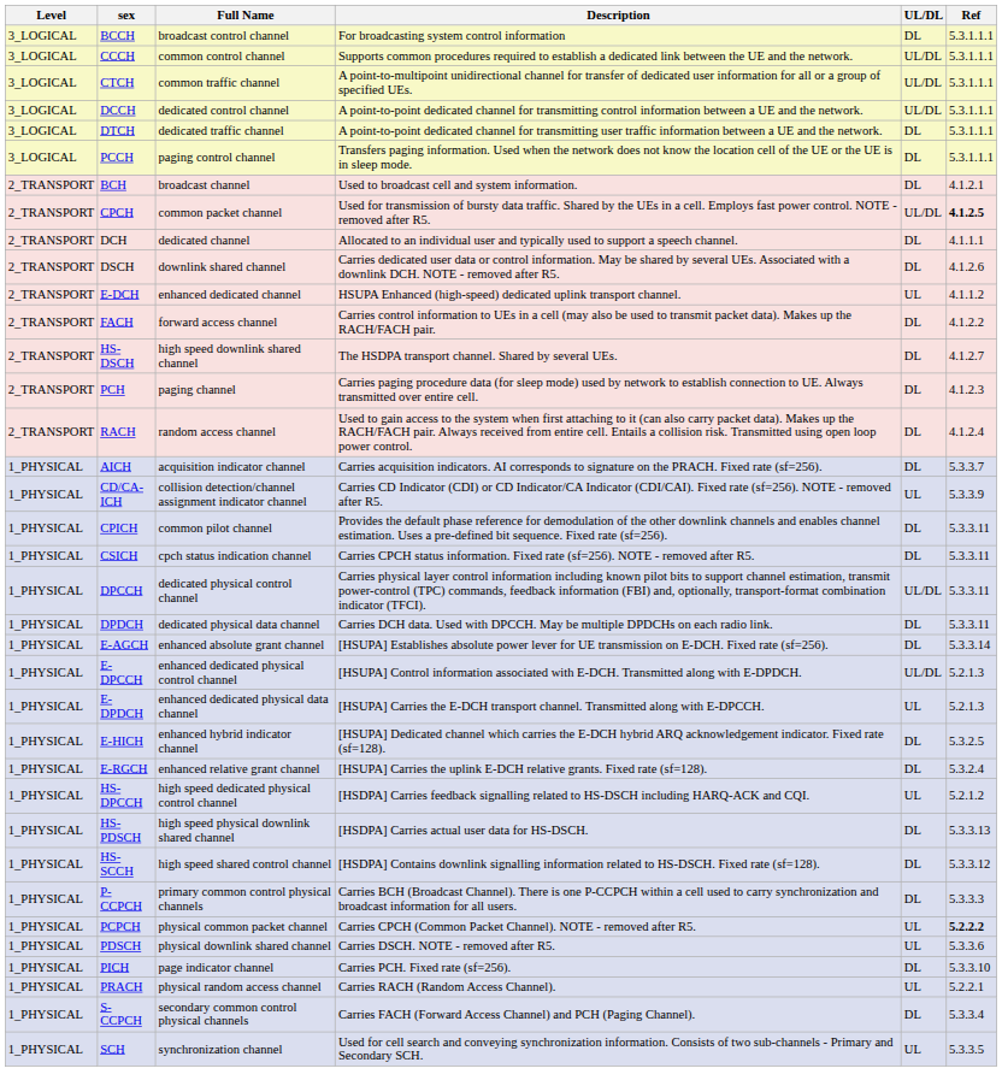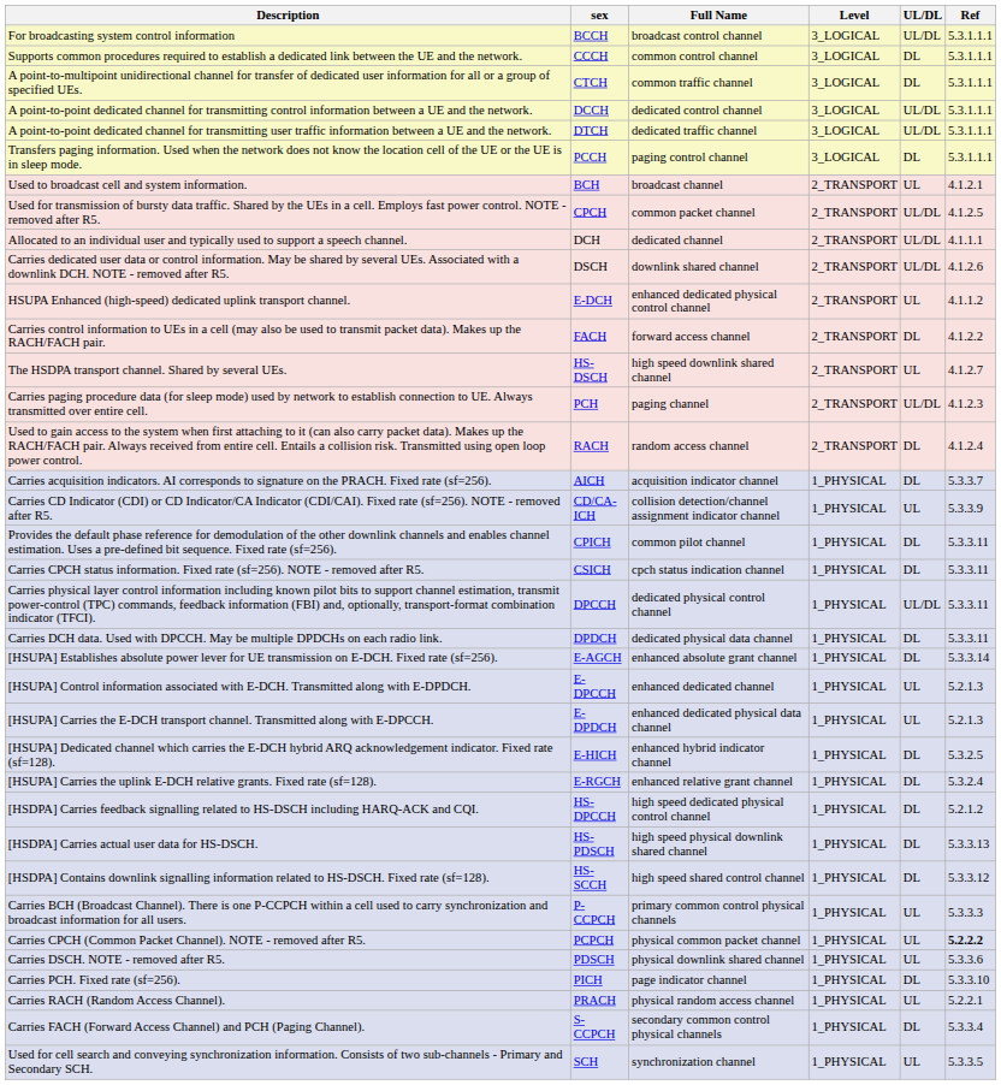columns swapped: Level <-> Description
BCCH | UL/DL: DL -> UL/DL
CCCH | UL/DL: UL/DL -> DL
CTCH | UL/DL: UL/DL -> DL
DTCH | UL/DL: DL -> UL/DL
BCH | UL/DL: DL -> UL
CPCH | Ref: bold -> normal
DCH | UL/DL: DL -> UL/DL
DSCH | UL/DL: DL -> UL/DL
E-DCH | Full Name: enhanced dedicated channel -> enhanced dedicated physical control channel
HS-DSCH | UL/DL: DL -> UL
PCH | UL/DL: DL -> UL/DL
E-DPCCH | Full Name: enhanced dedicated physical control channel -> enhanced dedicated channel
E-DPCCH | UL/DL: UL/DL -> UL
HS-DPCCH | UL/DL: UL -> DL
P-CCPCH | UL/DL: DL -> UL
